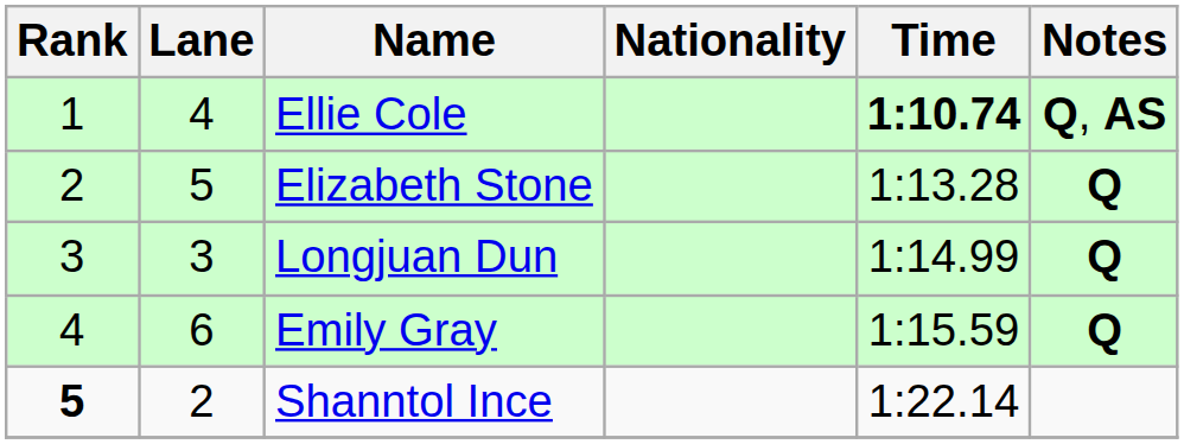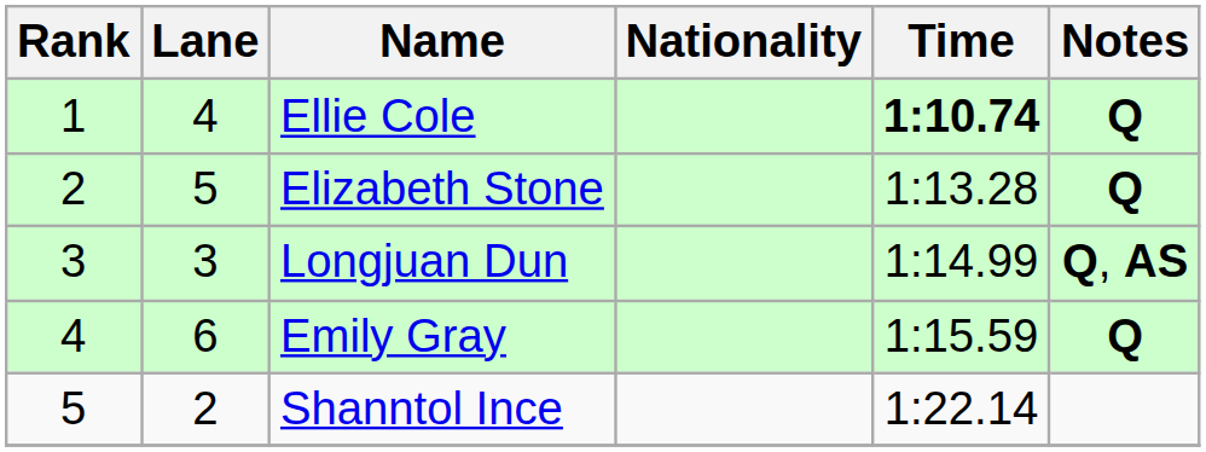Ellie Cole | Notes: Q, AS -> Q
Longjuan Dun | Notes: Q -> Q, AS
Shanntol Ince | Rank: bold -> normal
